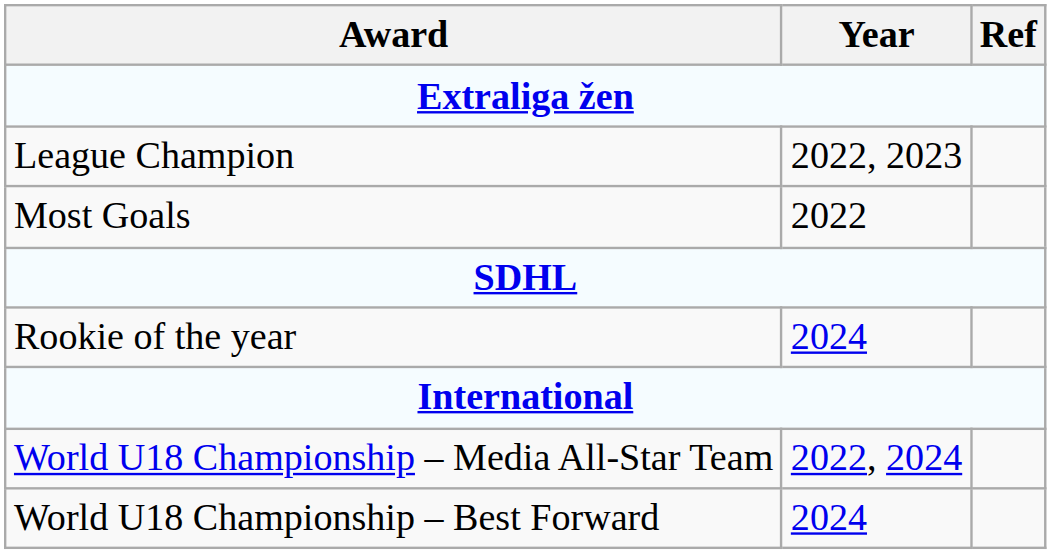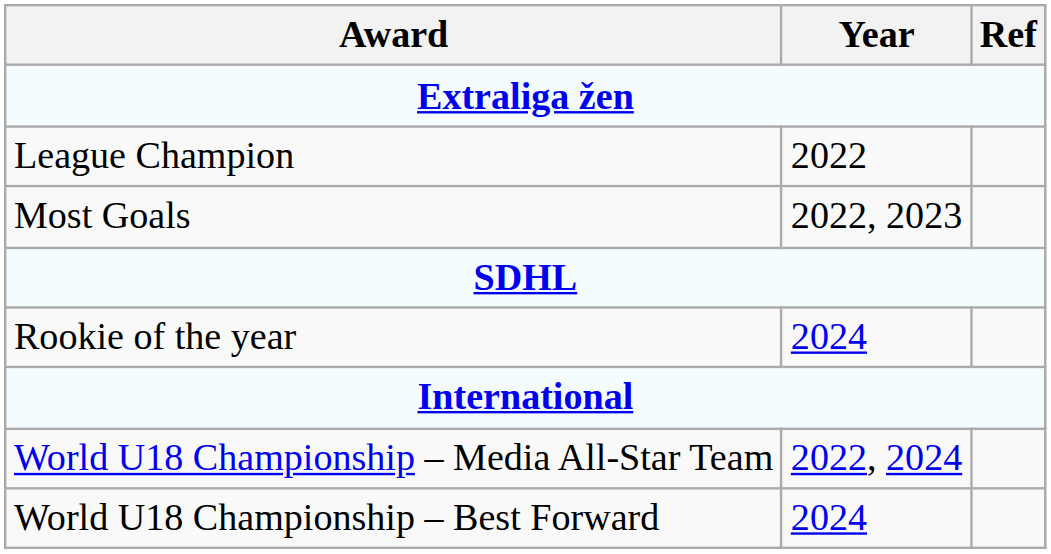League Champion | Year: 2022, 2023 -> 2022
Most Goals | Year: 2022 -> 2022, 2023
